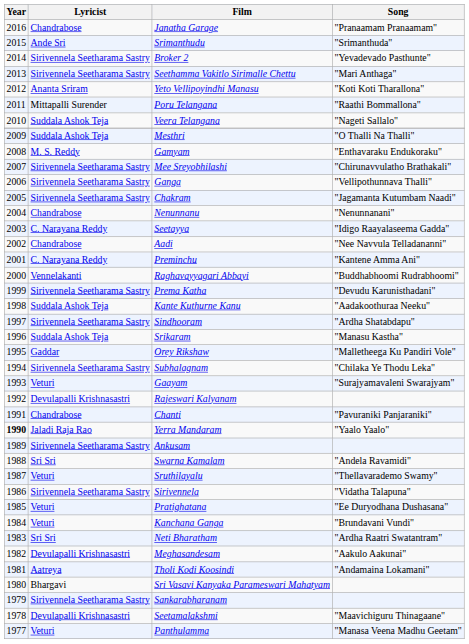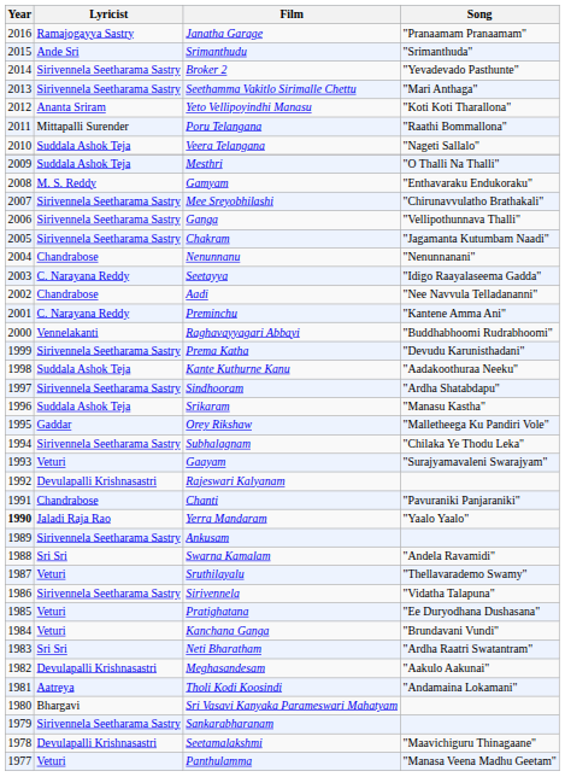Janatha Garage | Lyricist: Chandrabose -> Ramajogayya Sastry
